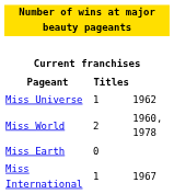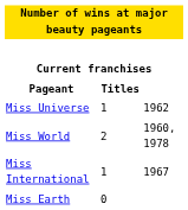rows swapped: Miss International <-> Miss Earth
